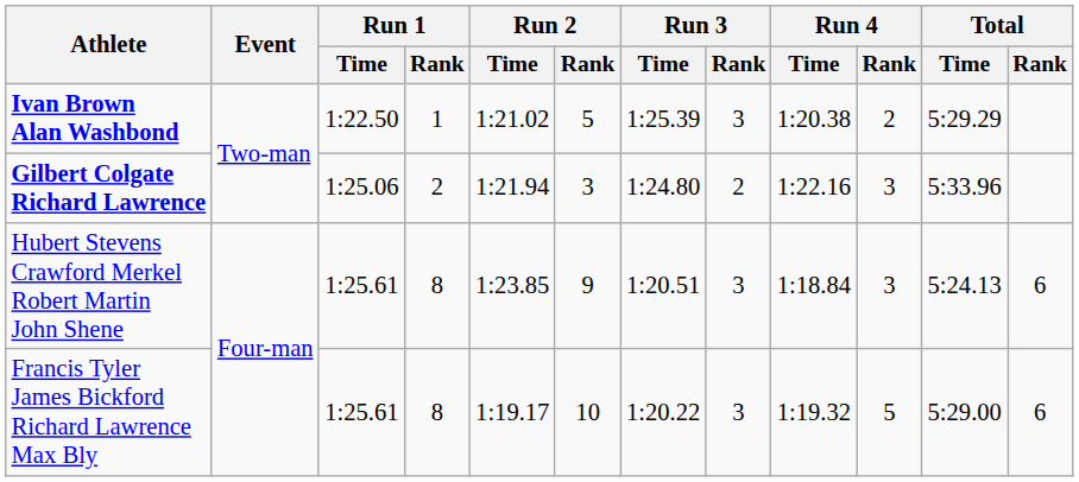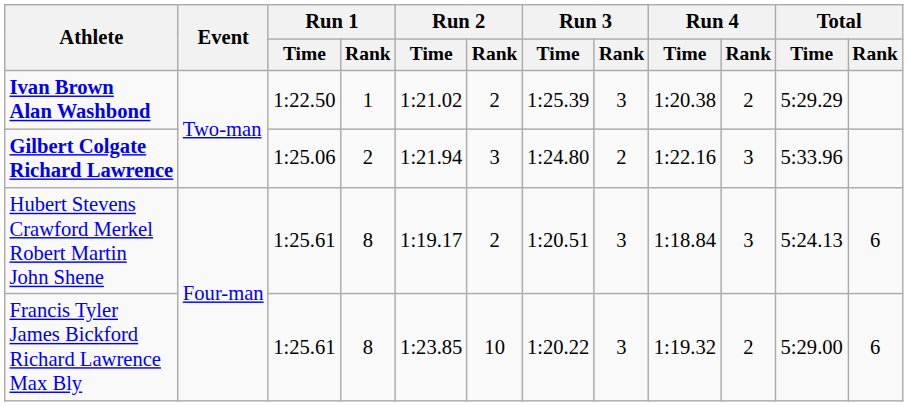Ivan Brown Alan Washbond | Run 2 / Rank: 5 -> 2
Hubert Stevens Crawford Merkel Robert Martin John Shene | Run 2 / Time: 1:23.85 -> 1:19.17
Hubert Stevens Crawford Merkel Robert Martin John Shene | Run 2 / Rank: 9 -> 2
Francis Tyler James Bickford Richard Lawrence Max Bly | Run 2 / Time: 1:19.17 -> 1:23.85
Francis Tyler James Bickford Richard Lawrence Max Bly | Run 4 / Rank: 5 -> 2
